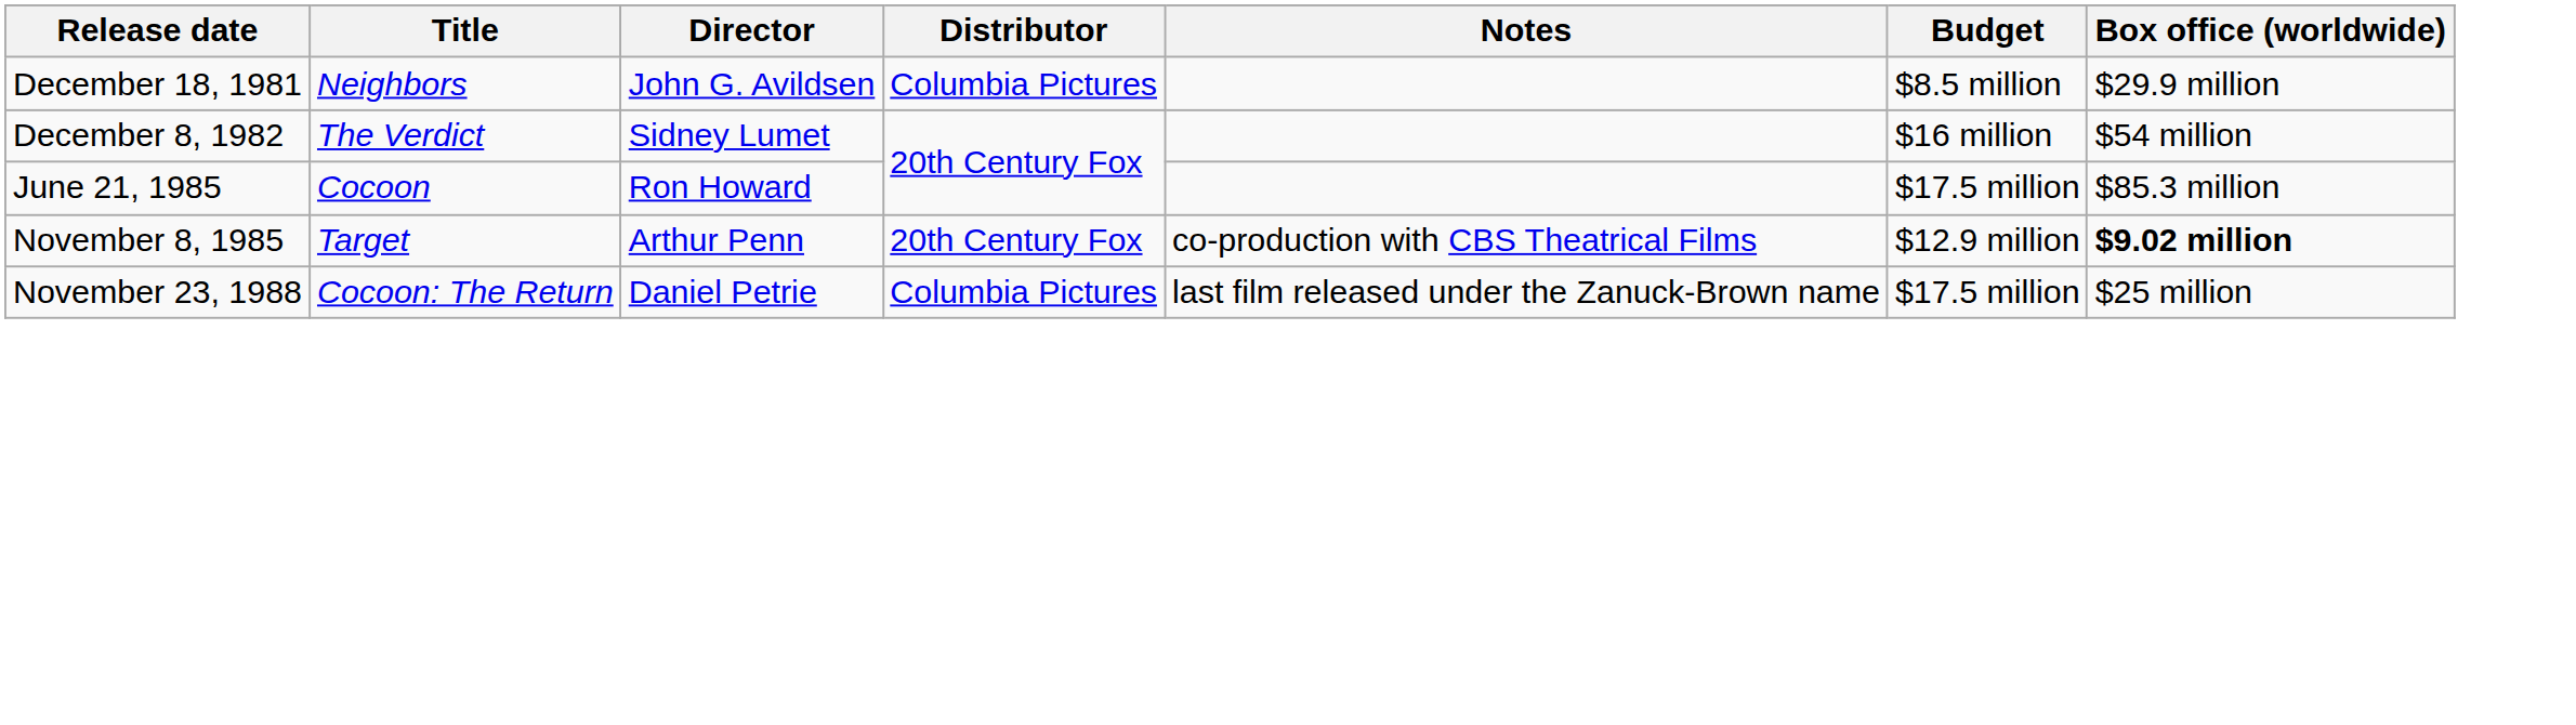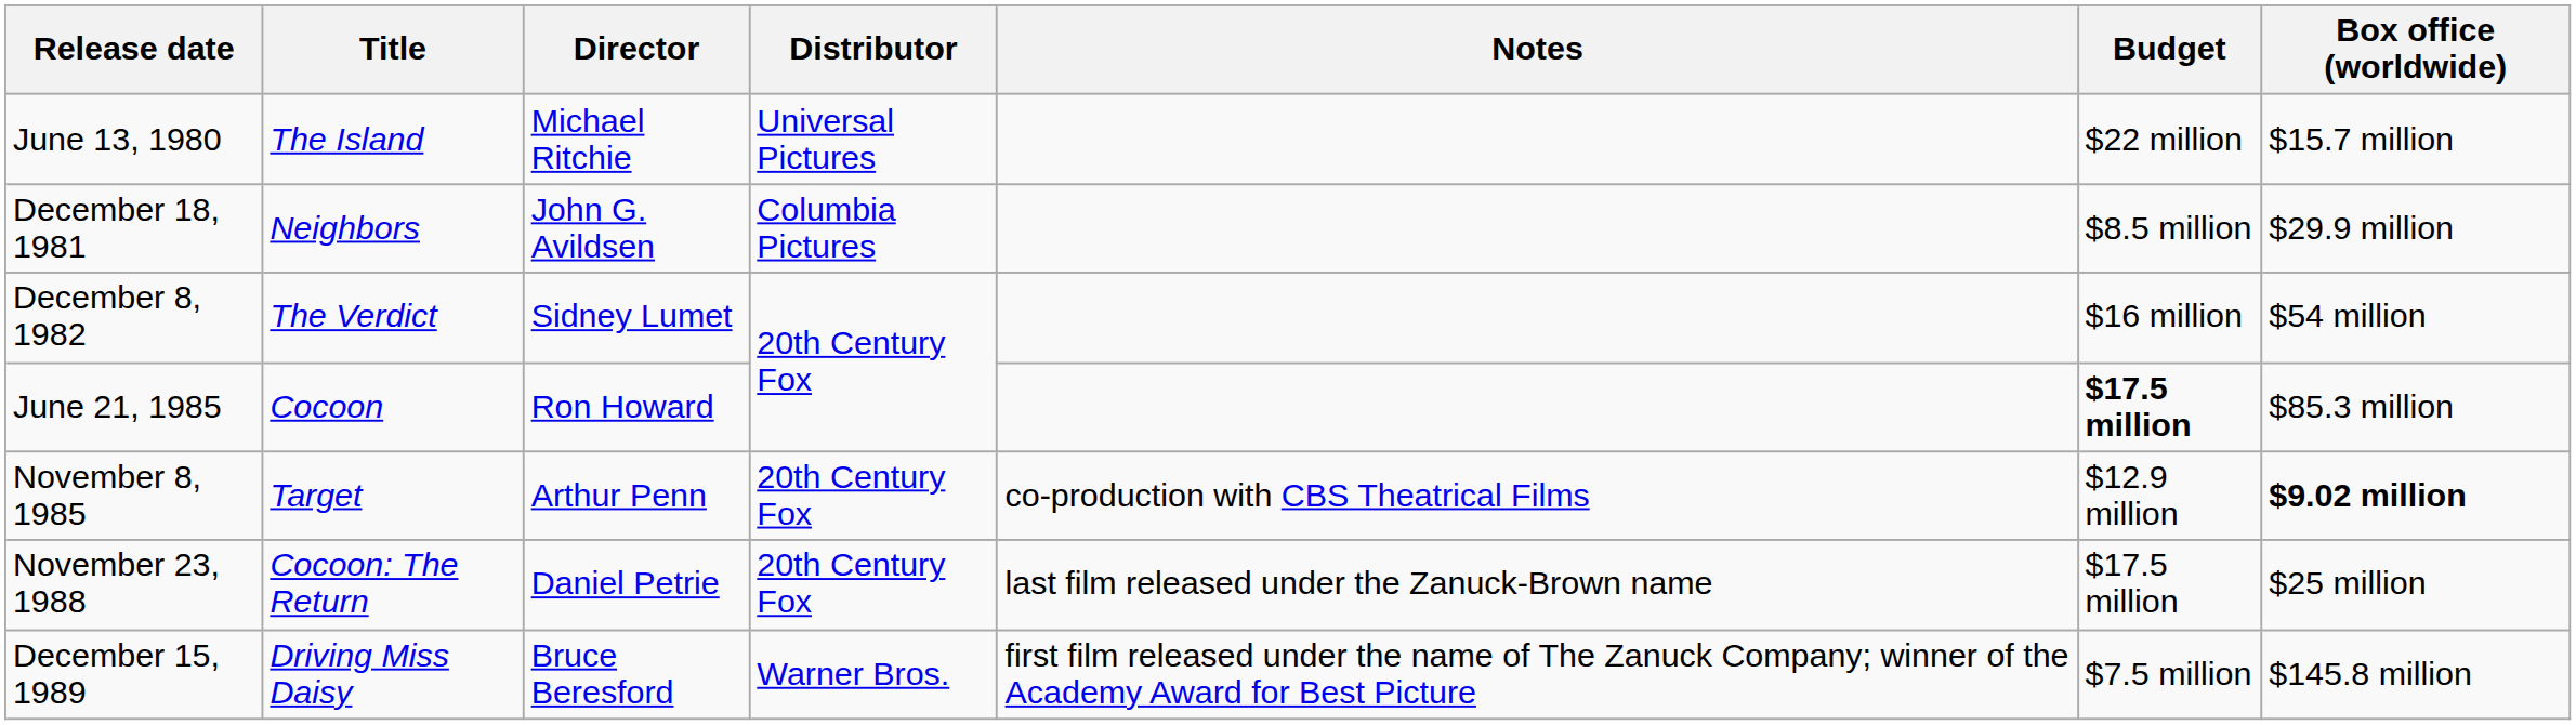+ row: June 13, 1980 | The Island | Michael Ritchie | Universal Pictures | $22 million | $15.7 million
June 21, 1985 | Budget: normal -> bold
November 23, 1988 | Distributor: Columbia Pictures -> 20th Century Fox
+ row: December 15, 1989 | Driving Miss Daisy | Bruce Beresford | Warner Bros. | first film released under the name of The Zanuck Company; winner of the Academy Award for Best Picture | $7.5 million | $145.8 million
